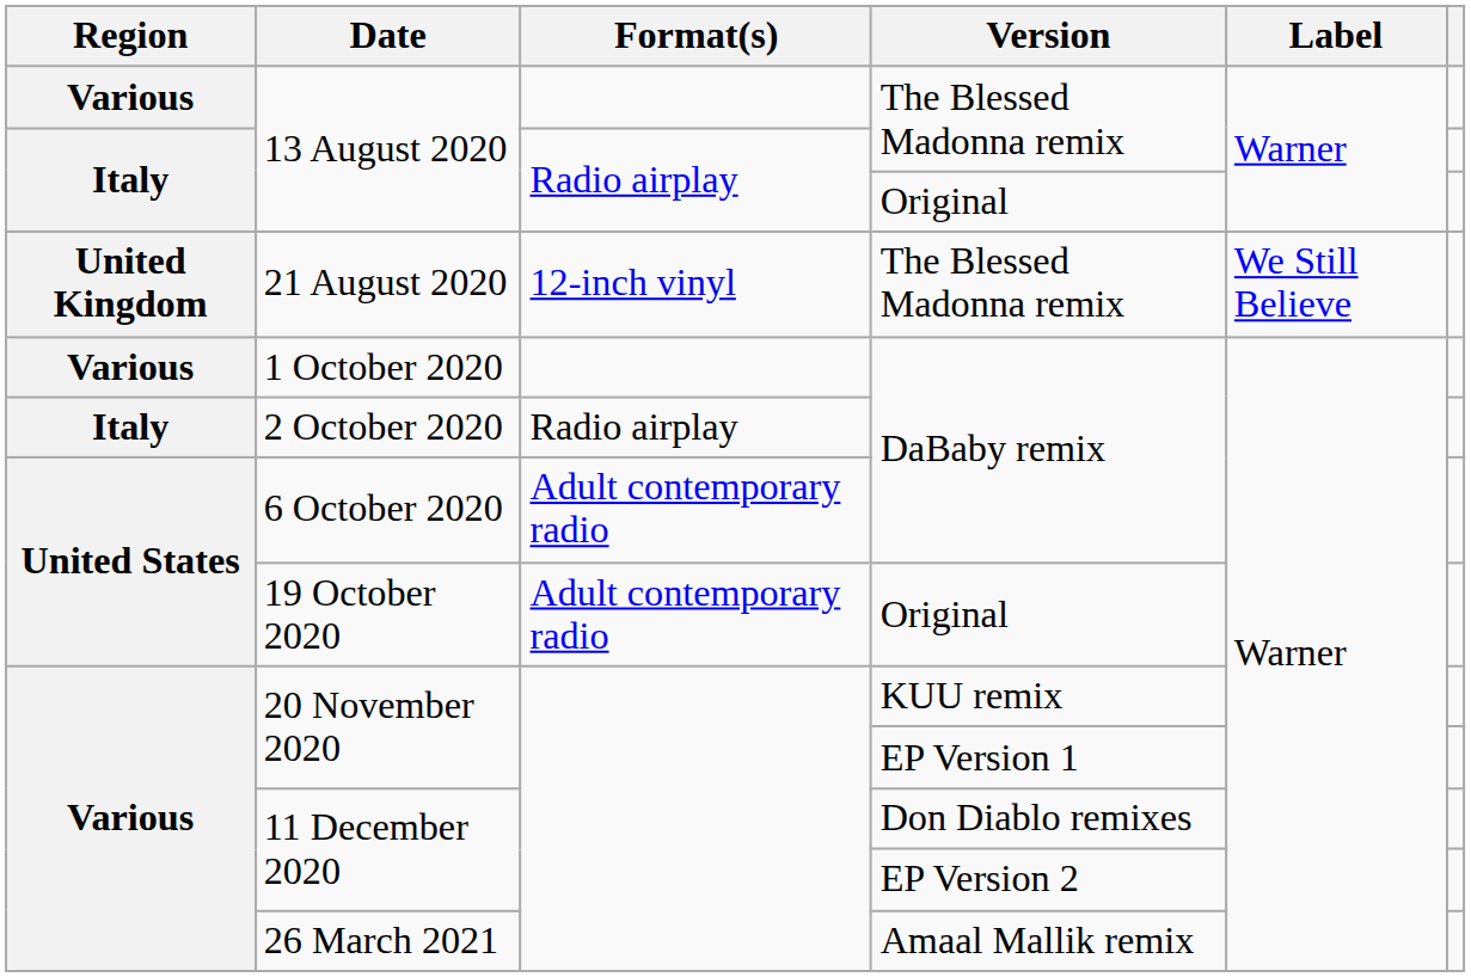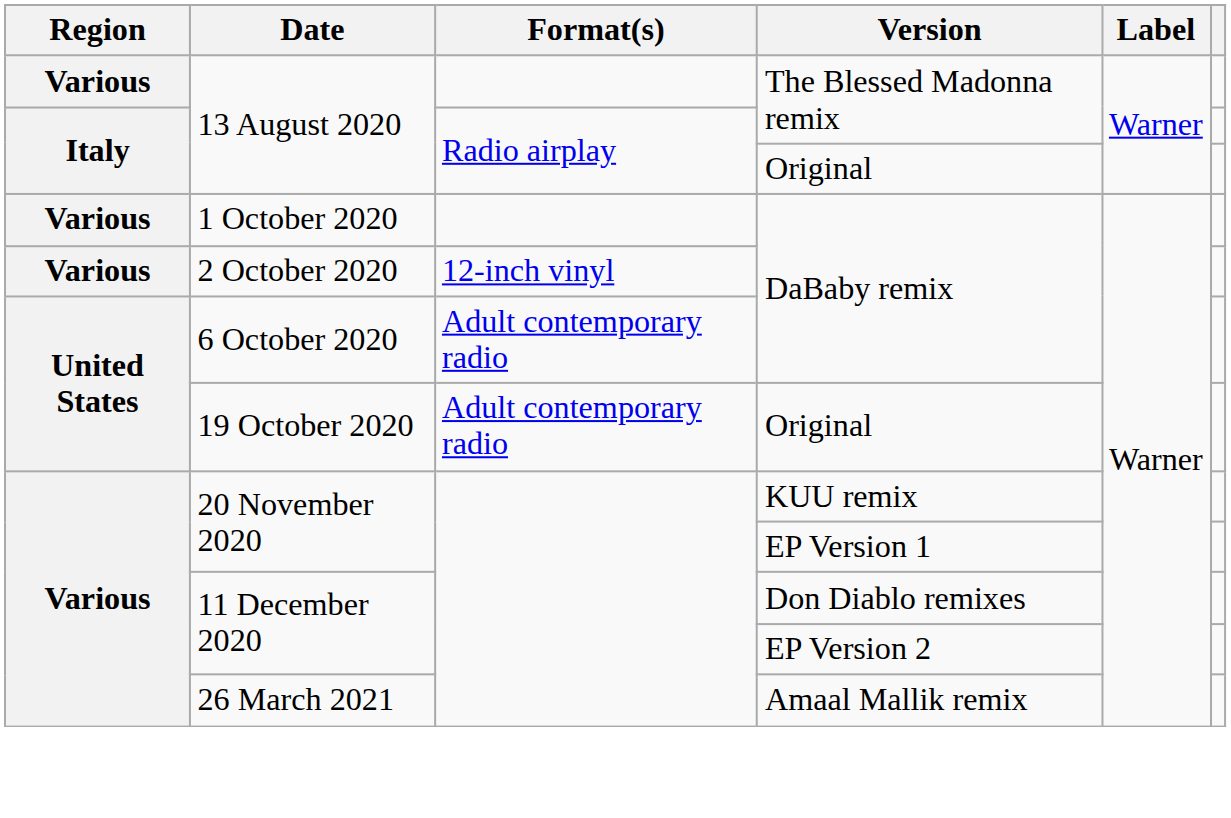- row: United Kingdom | 21 August 2020 | 12-inch vinyl | The Blessed Madonna remix | We Still Believe
2 October 2020 | Region: Italy -> Various
2 October 2020 | Format(s): Radio airplay -> 12-inch vinyl
